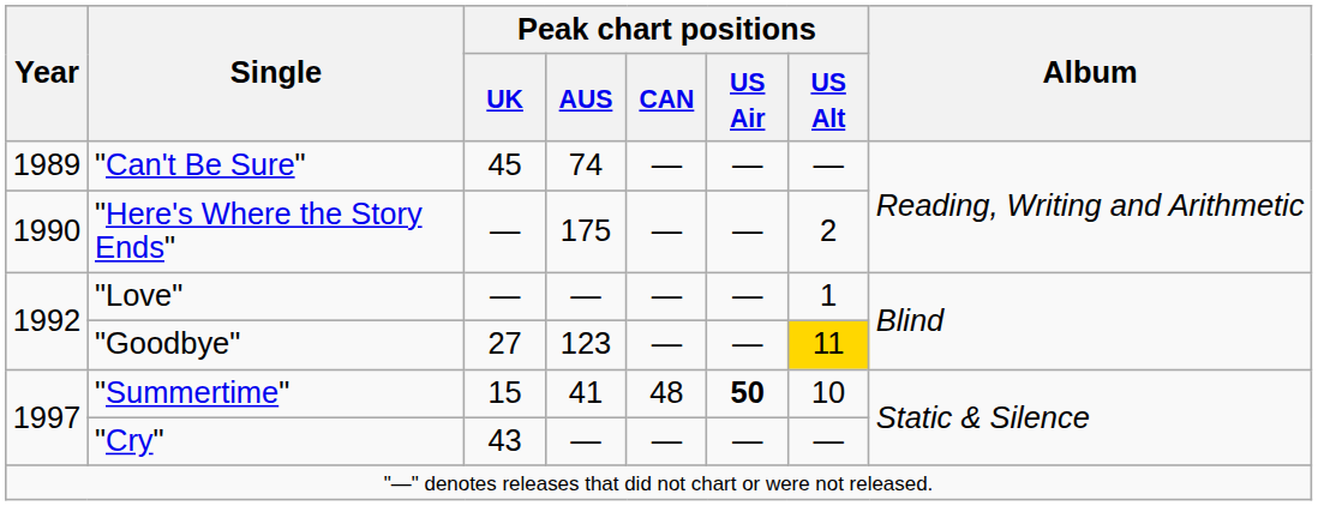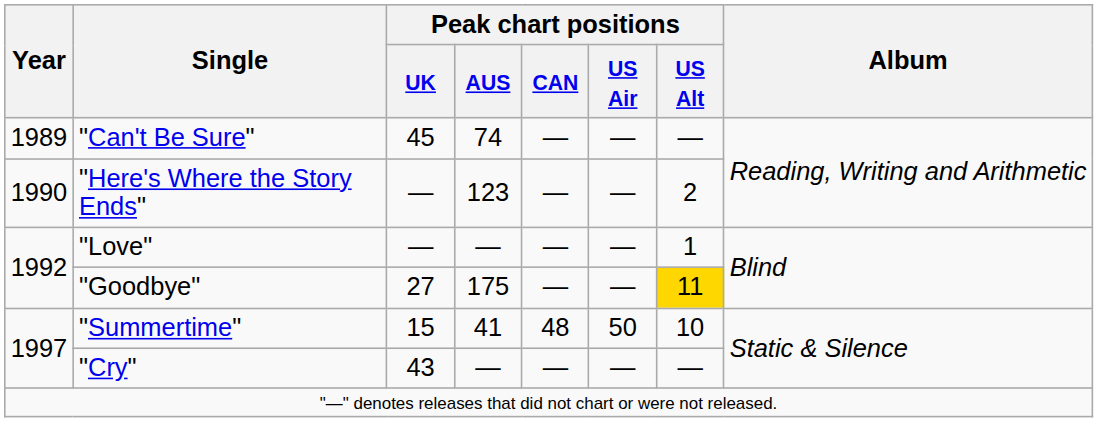"Here's Where the Story Ends" | Peak chart positions / AUS: 175 -> 123
"Goodbye" | Peak chart positions / AUS: 123 -> 175
"Summertime" | Peak chart positions / US Air: bold -> normal
